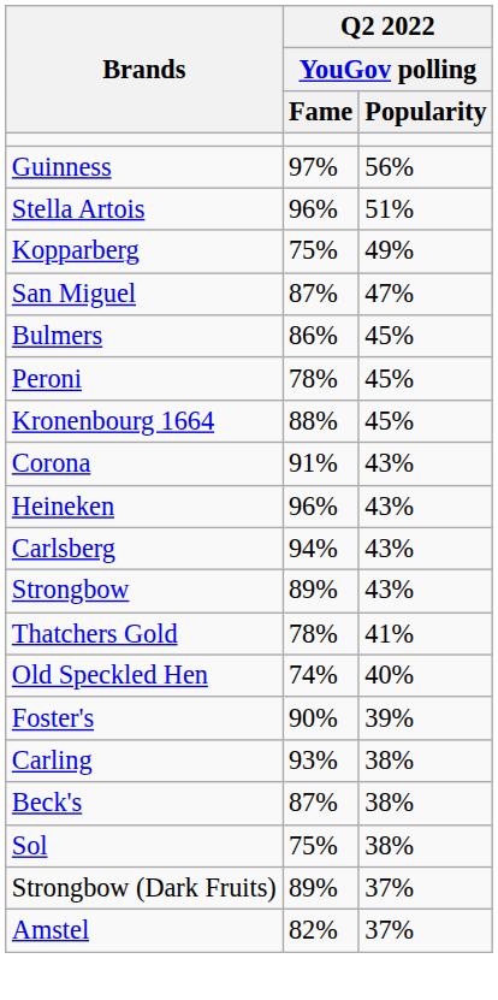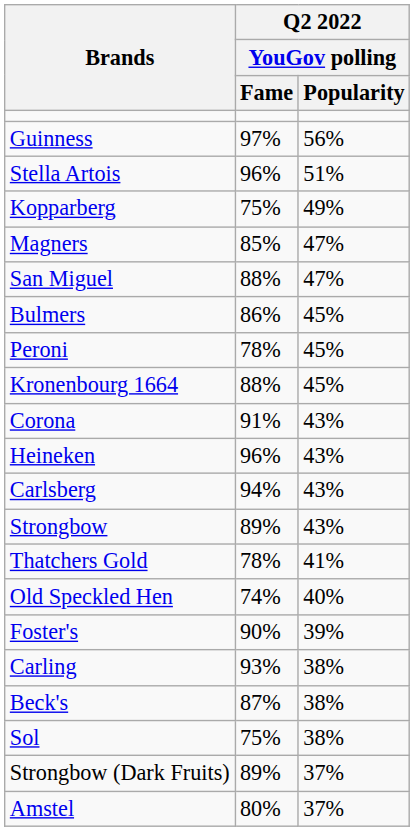+ row: Magners | 85% | 47%
San Miguel | Q2 2022 / YouGov polling / Fame: 87% -> 88%
Amstel | Q2 2022 / YouGov polling / Fame: 82% -> 80%
